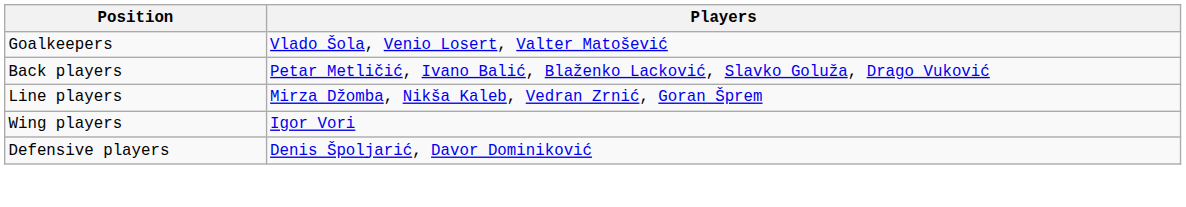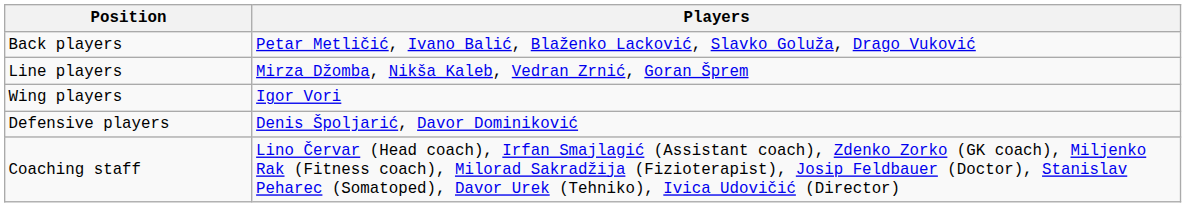- row: Goalkeepers | Vlado Šola, Venio Losert, Valter Matošević
+ row: Coaching staff | Lino Červar (Head coach), Irfan Smajlagić (Assistant coach), Zdenko Zorko (GK coach), Miljenko Rak (Fitness coach), Milorad Sakradžija (Fizioterapist), Josip Feldbauer (Doctor), Stanislav Peharec (Somatoped), Davor Urek (Tehniko), Ivica Udovičić (Director)
